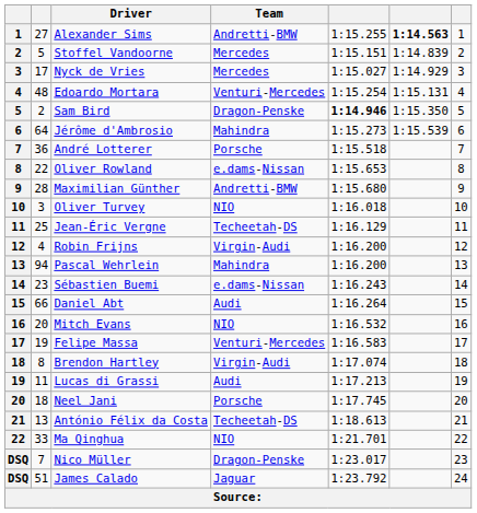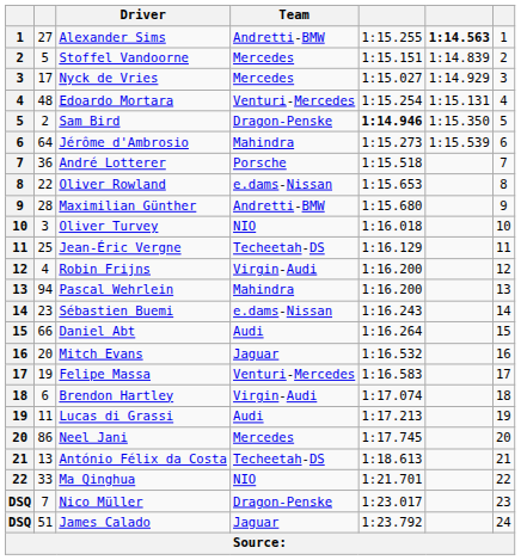Mitch Evans | Team: NIO -> Jaguar
Brendon Hartley | column 2: 8 -> 6
Neel Jani | column 2: 18 -> 86
Neel Jani | Team: Porsche -> Mercedes
